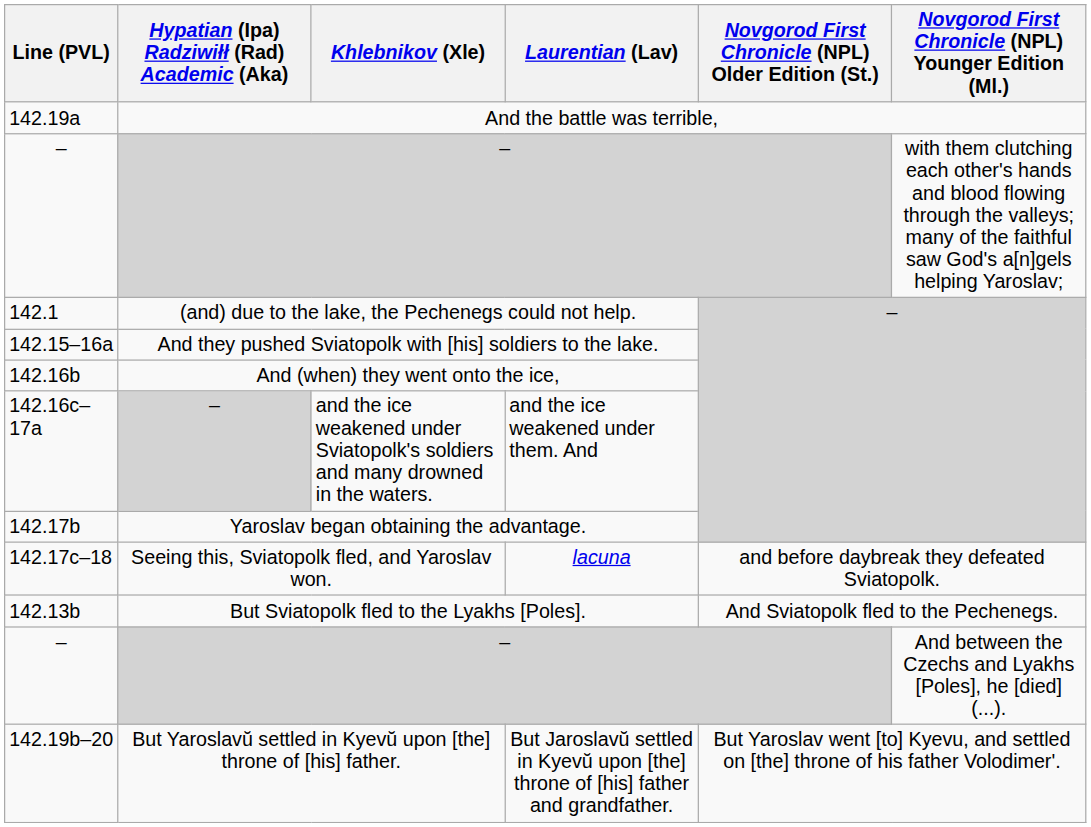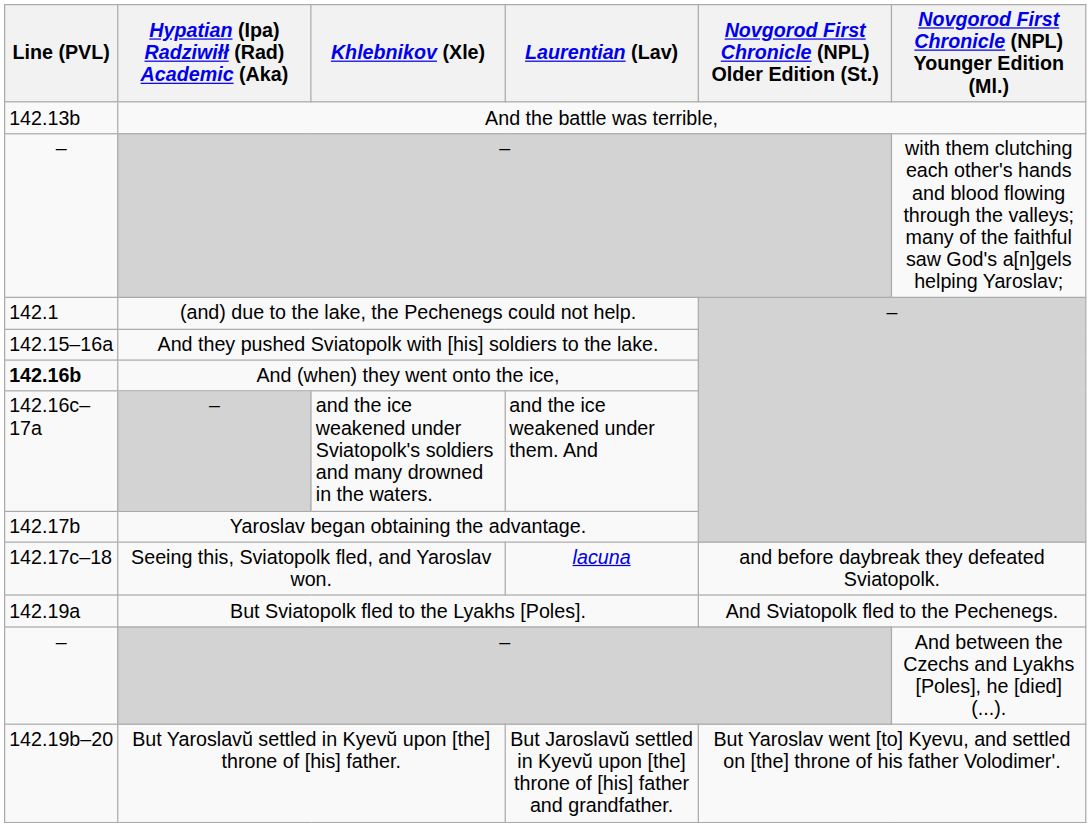And the battle was terrible, | Line (PVL): 142.19a -> 142.13b
And (when) they went onto the ice, | Line (PVL): normal -> bold
But Sviatopolk fled to the Lyakhs [Poles]. | Line (PVL): 142.13b -> 142.19a
